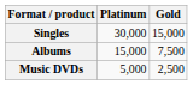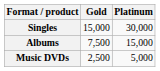columns swapped: Gold <-> Platinum
